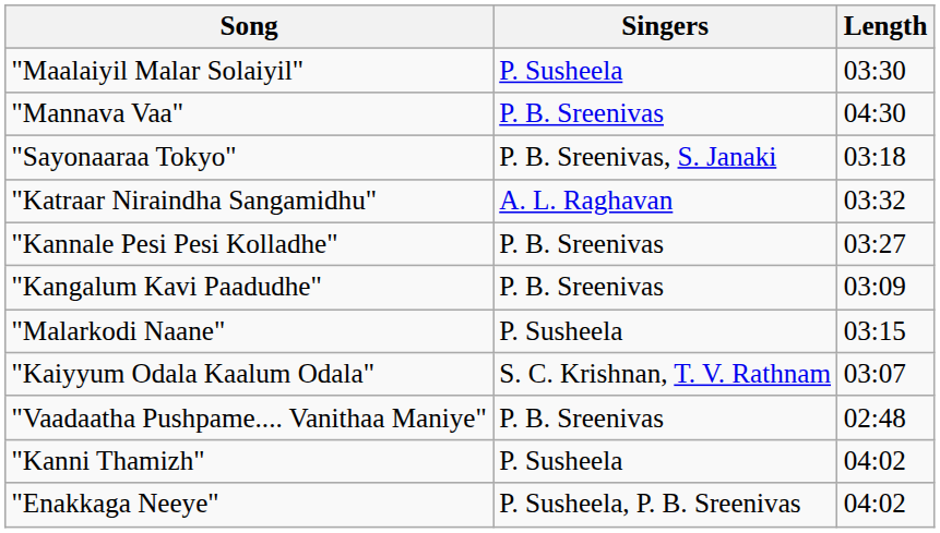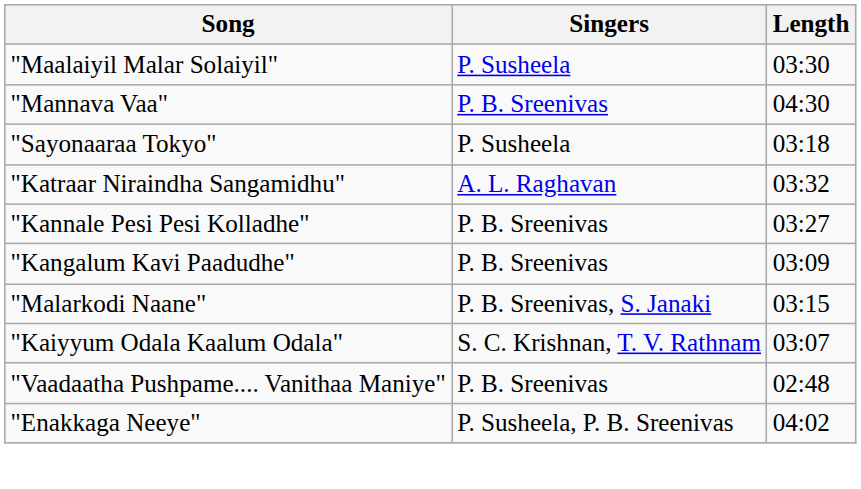"Sayonaaraa Tokyo" | Singers: P. B. Sreenivas, S. Janaki -> P. Susheela
"Malarkodi Naane" | Singers: P. Susheela -> P. B. Sreenivas, S. Janaki
- row: "Kanni Thamizh" | P. Susheela | 04:02
